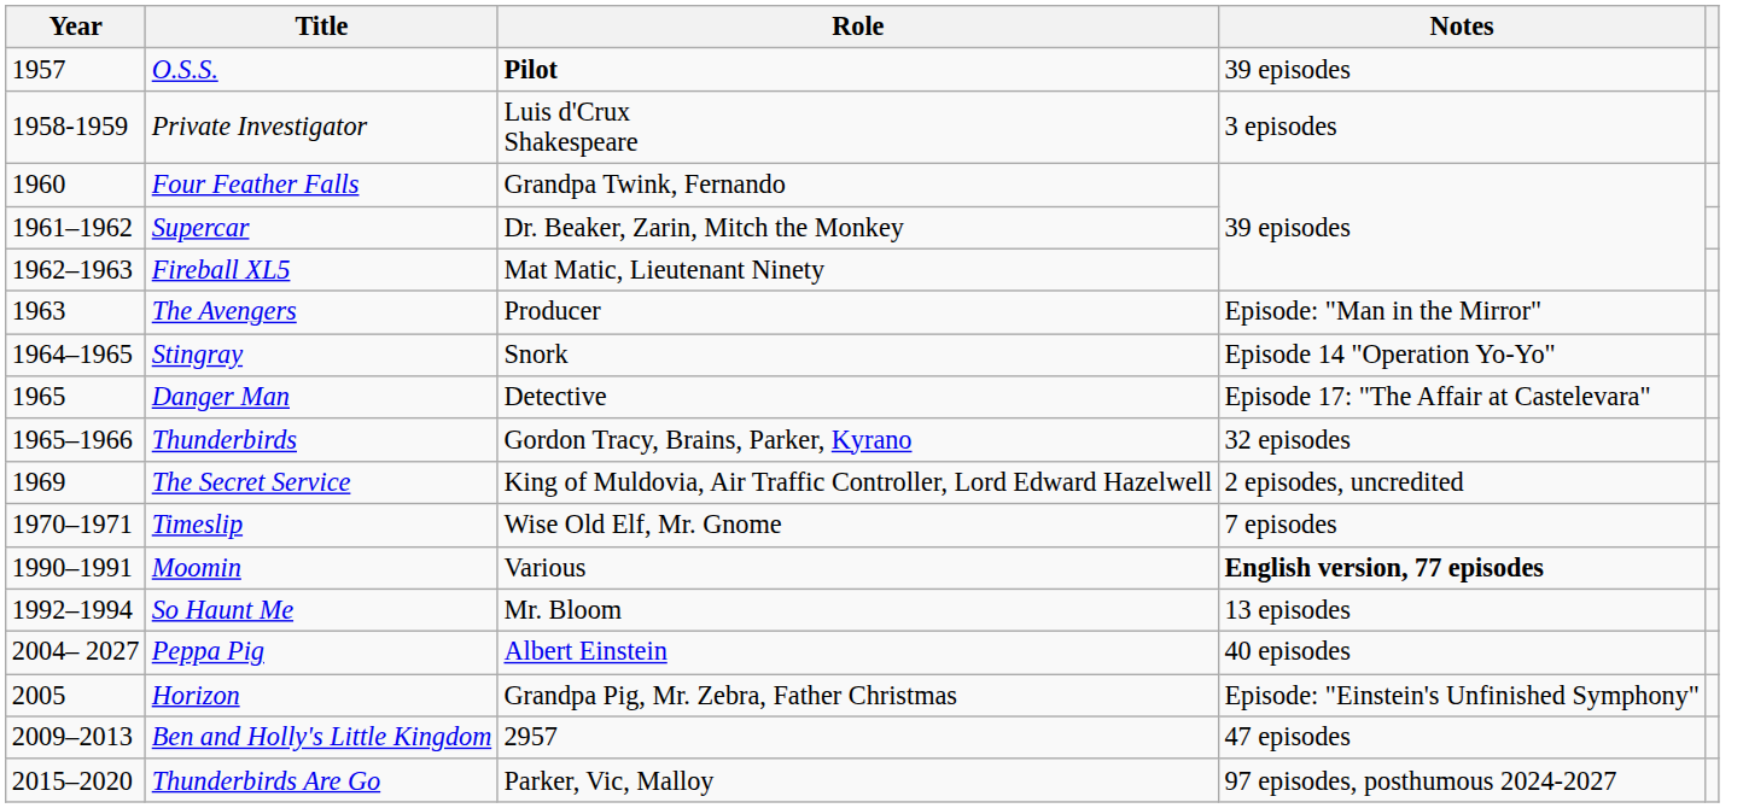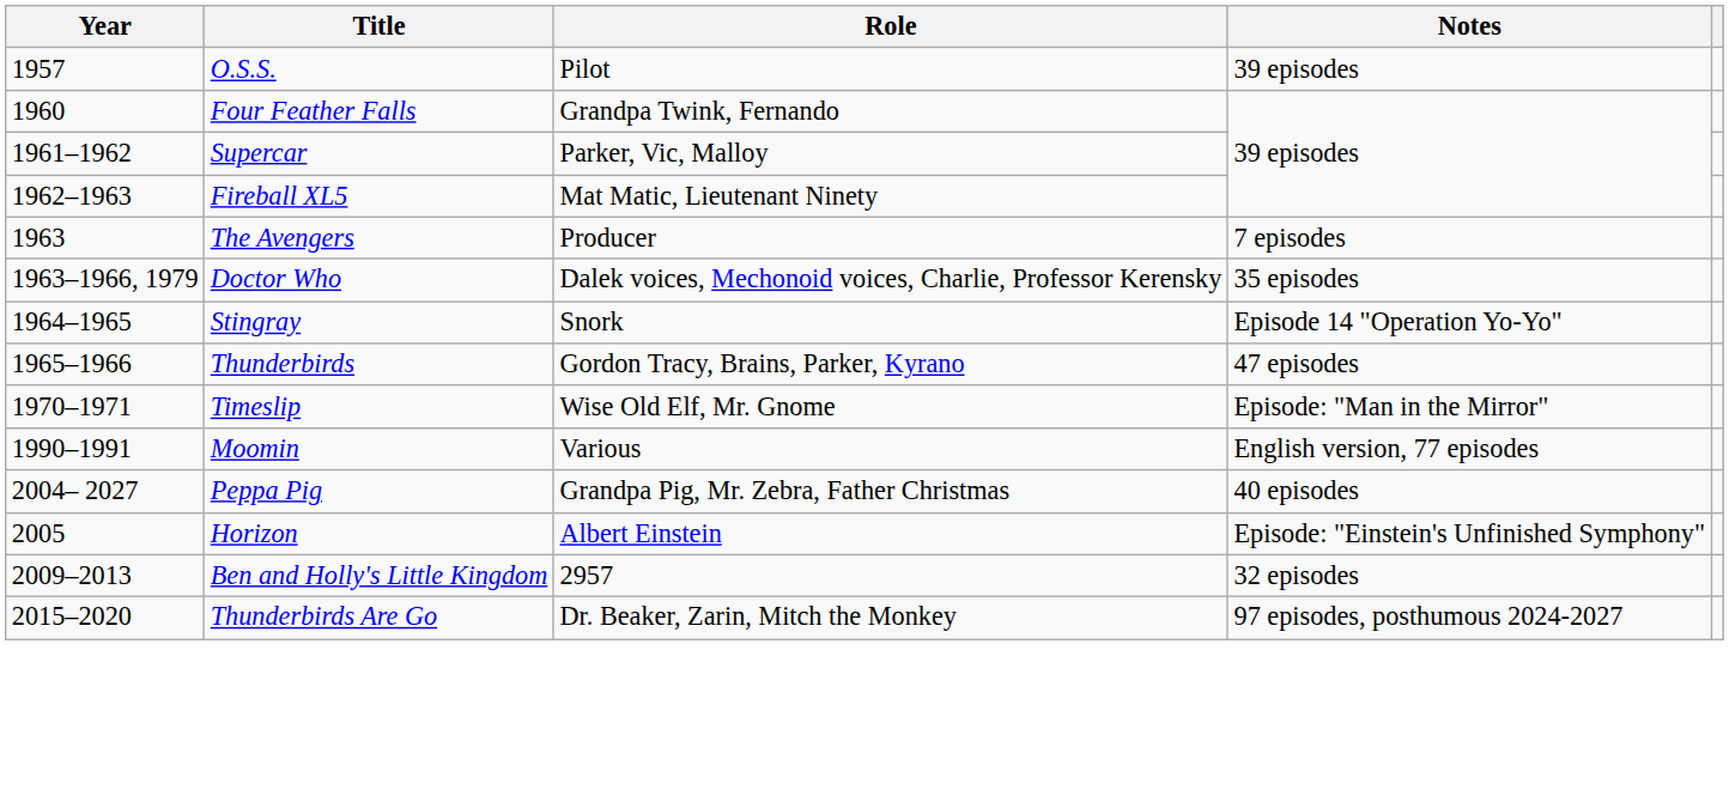O.S.S. | Role: bold -> normal
- row: 1958-1959 | Private Investigator | Luis d'Crux Shakespeare | 3 episodes
Supercar | Role: Dr. Beaker, Zarin, Mitch the Monkey -> Parker, Vic, Malloy
The Avengers | Notes: Episode: "Man in the Mirror" -> 7 episodes
+ row: 1963–1966, 1979 | Doctor Who | Dalek voices, Mechonoid voices, Charlie, Professor Kerensky | 35 episodes
- row: 1965 | Danger Man | Detective | Episode 17: "The Affair at Castelevara"
Thunderbirds | Notes: 32 episodes -> 47 episodes
- row: 1969 | The Secret Service | King of Muldovia, Air Traffic Controller, Lord Edward Hazelwell | 2 episodes, uncredited
Timeslip | Notes: 7 episodes -> Episode: "Man in the Mirror"
Moomin | Notes: bold -> normal
- row: 1992–1994 | So Haunt Me | Mr. Bloom | 13 episodes
Peppa Pig | Role: Albert Einstein -> Grandpa Pig, Mr. Zebra, Father Christmas
Horizon | Role: Grandpa Pig, Mr. Zebra, Father Christmas -> Albert Einstein
Ben and Holly's Little Kingdom | Notes: 47 episodes -> 32 episodes
Thunderbirds Are Go | Role: Parker, Vic, Malloy -> Dr. Beaker, Zarin, Mitch the Monkey
